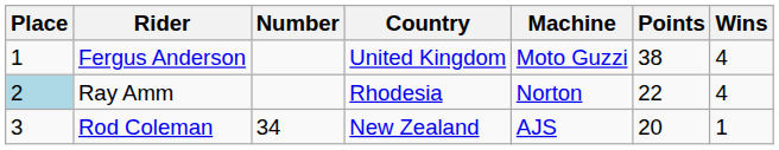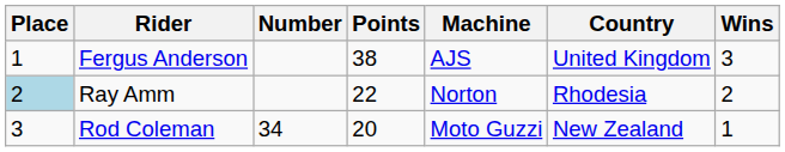columns swapped: Country <-> Points
Fergus Anderson | Machine: Moto Guzzi -> AJS
Fergus Anderson | Wins: 4 -> 3
Ray Amm | Wins: 4 -> 2
Rod Coleman | Machine: AJS -> Moto Guzzi
